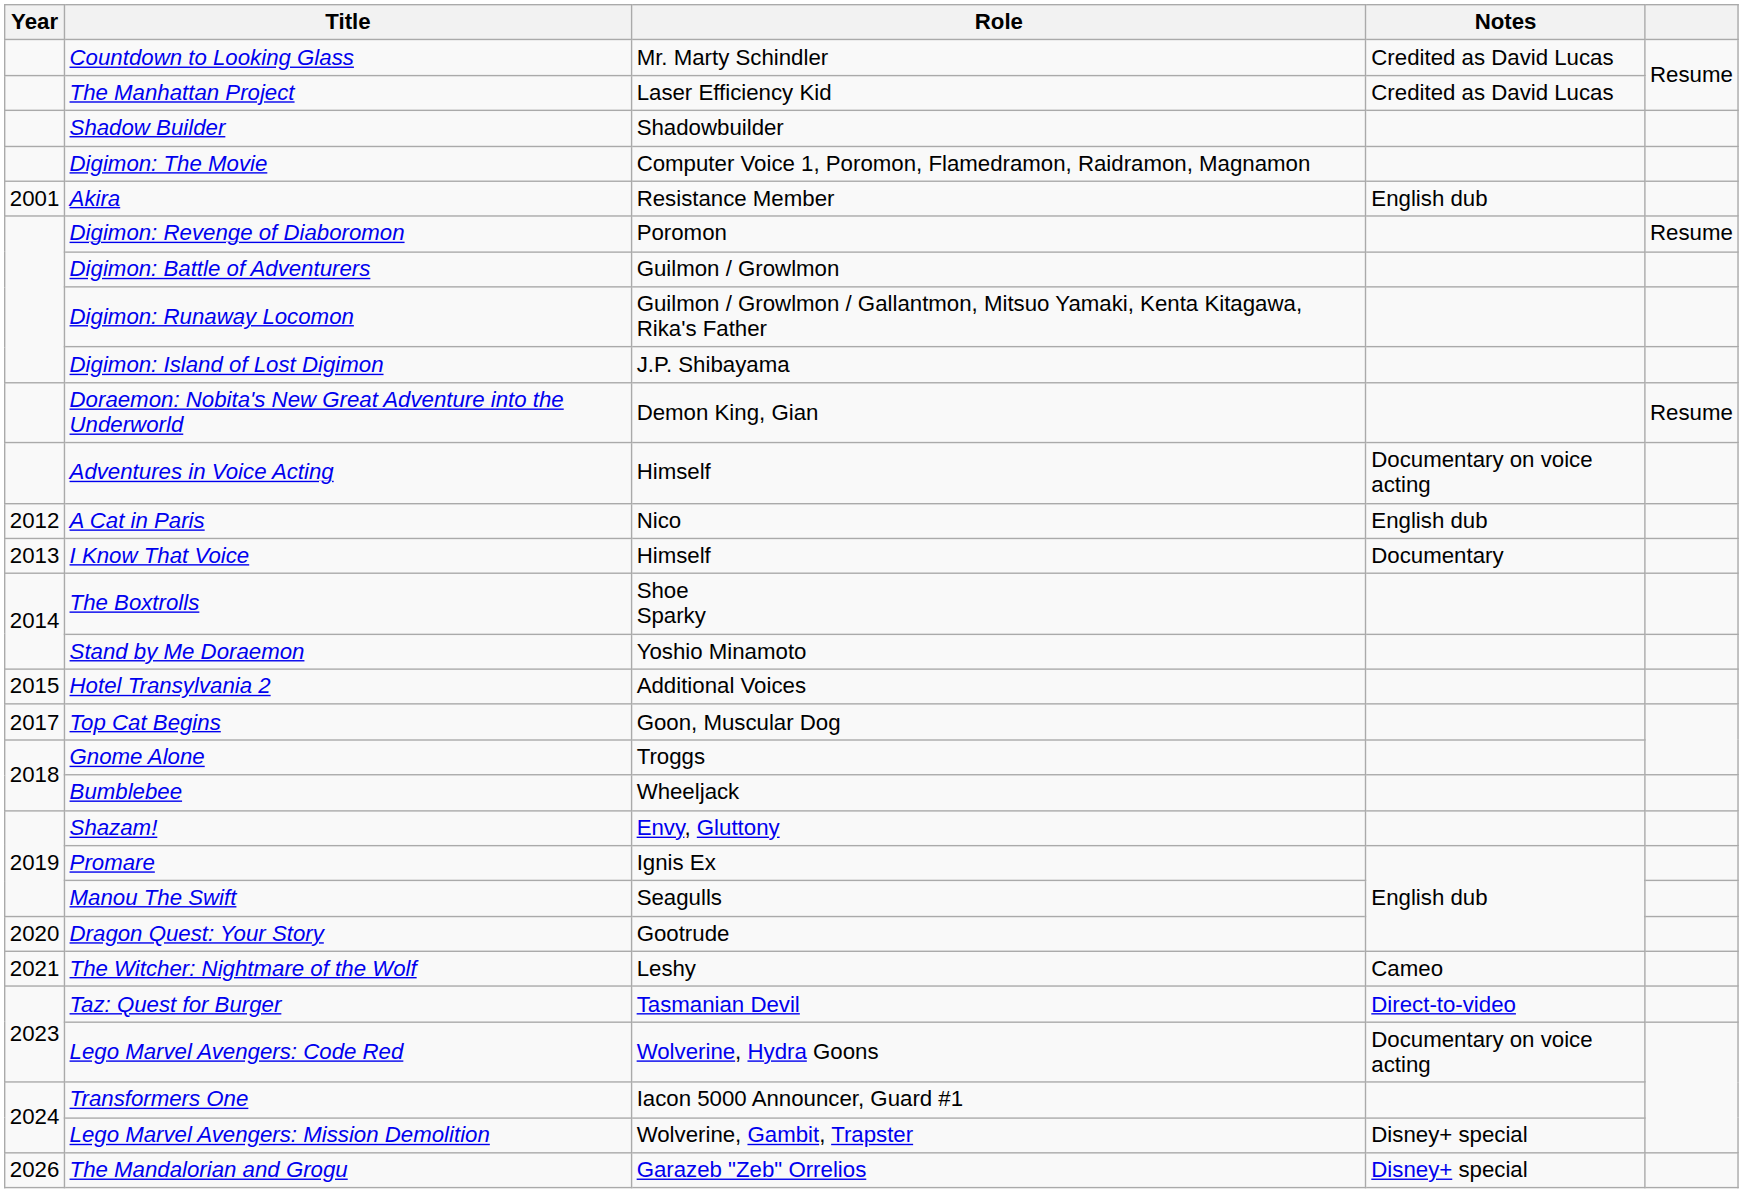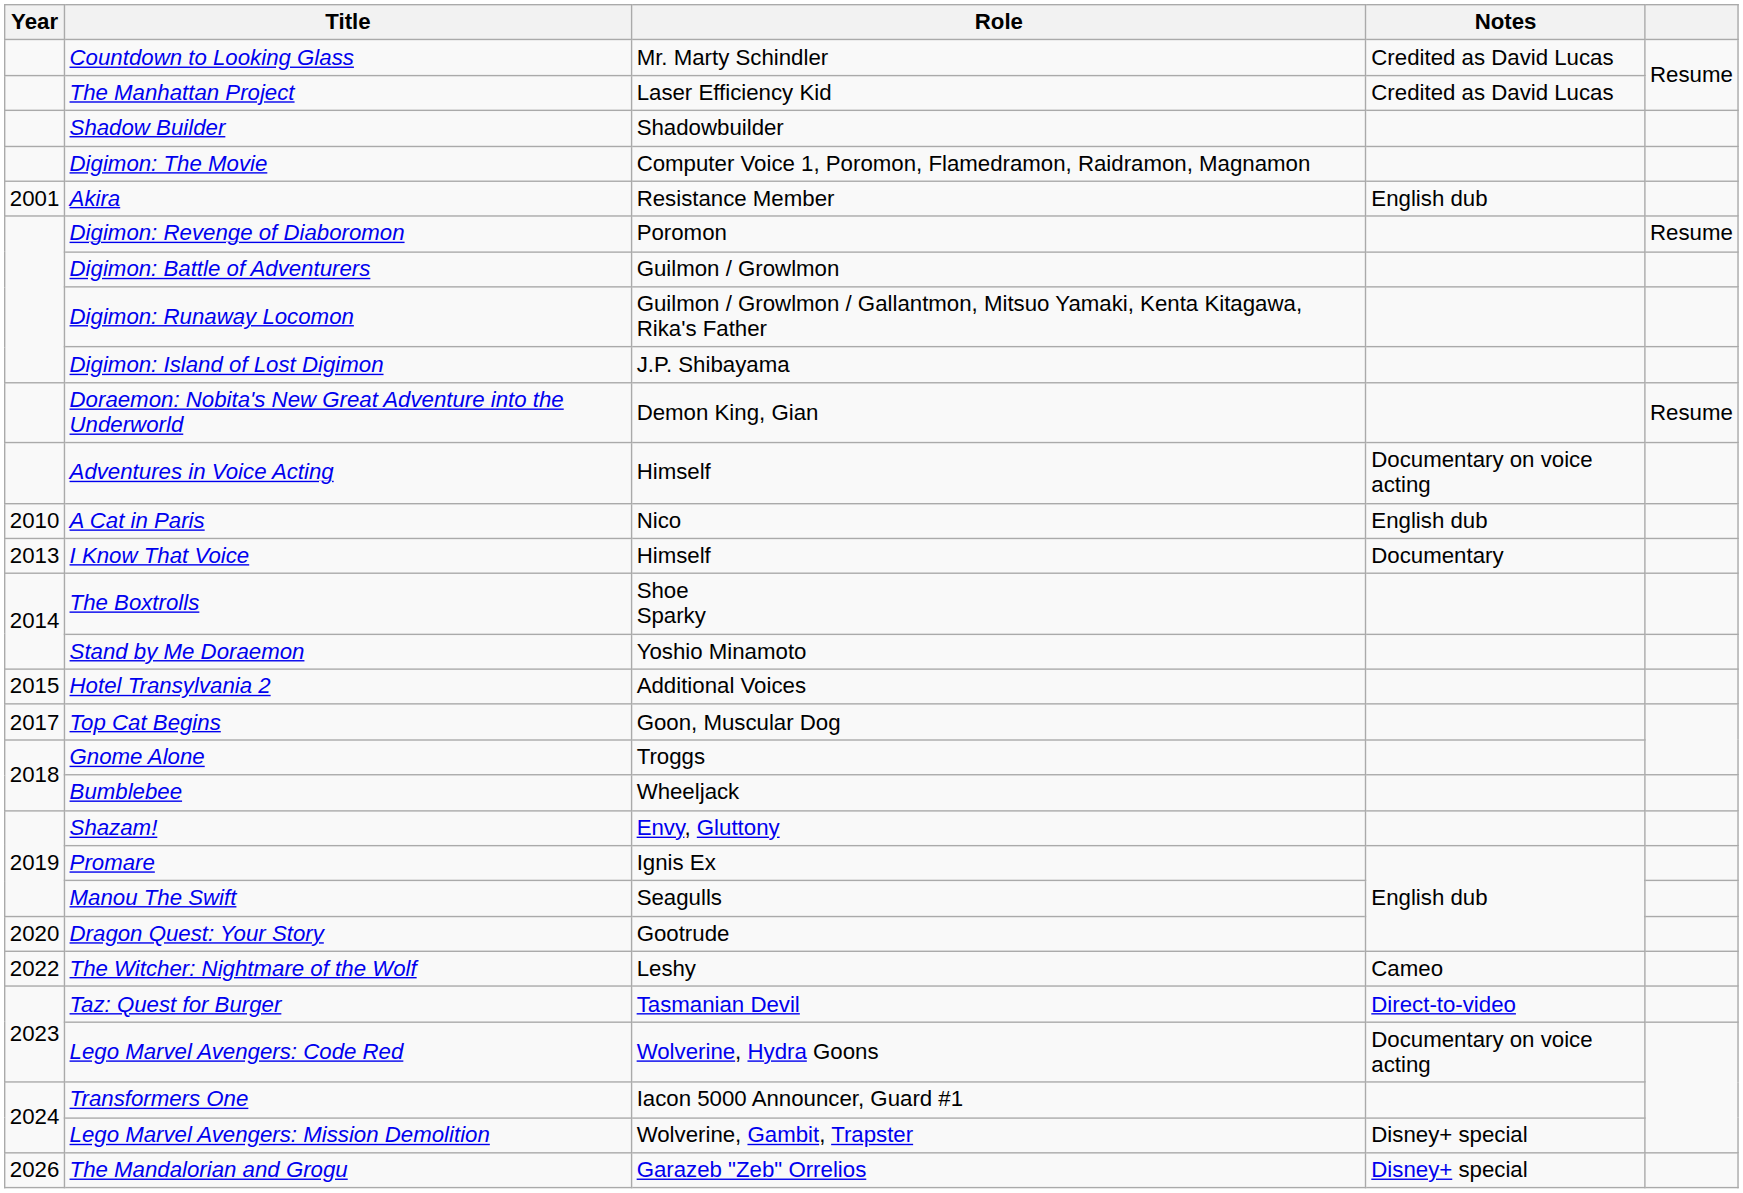A Cat in Paris | Year: 2012 -> 2010
The Witcher: Nightmare of the Wolf | Year: 2021 -> 2022
